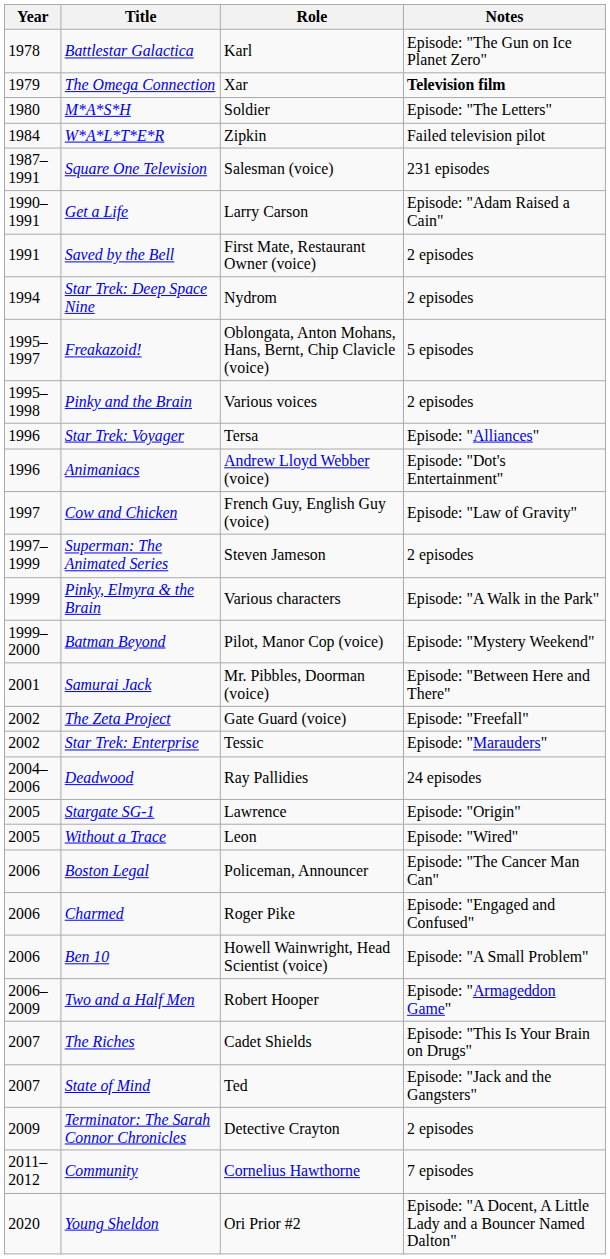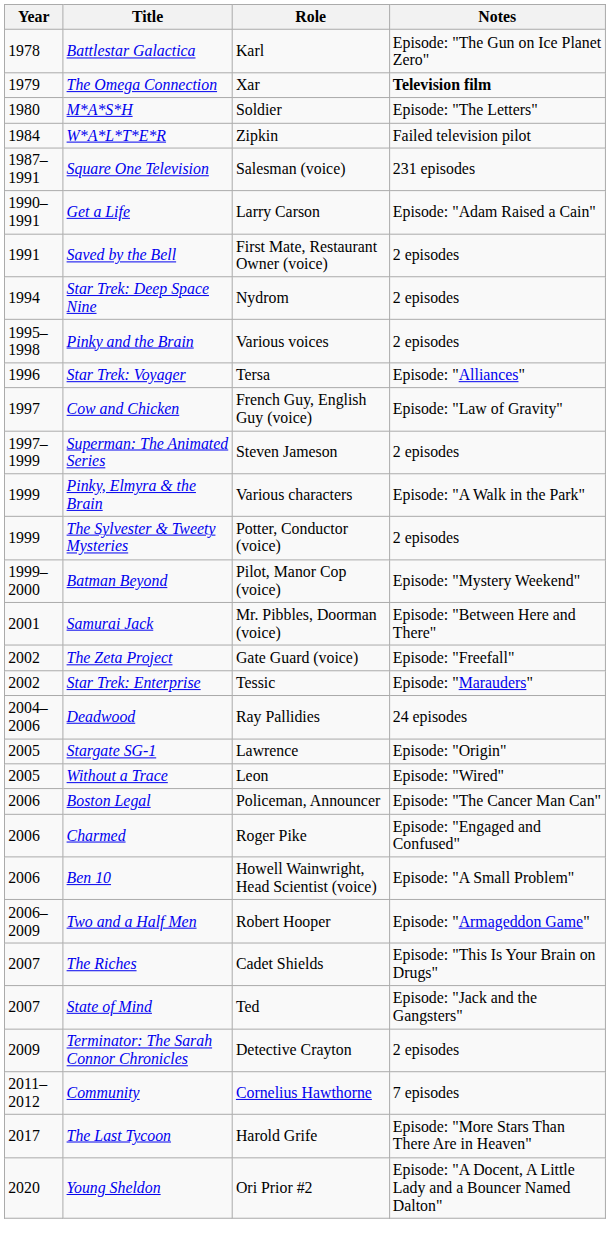- row: 1995–1997 | Freakazoid! | Oblongata, Anton Mohans, Hans, Bernt, Chip Clavicle (voice) | 5 episodes
- row: 1996 | Animaniacs | Andrew Lloyd Webber (voice) | Episode: "Dot's Entertainment"
+ row: 1999 | The Sylvester & Tweety Mysteries | Potter, Conductor (voice) | 2 episodes
+ row: 2017 | The Last Tycoon | Harold Grife | Episode: "More Stars Than There Are in Heaven"
